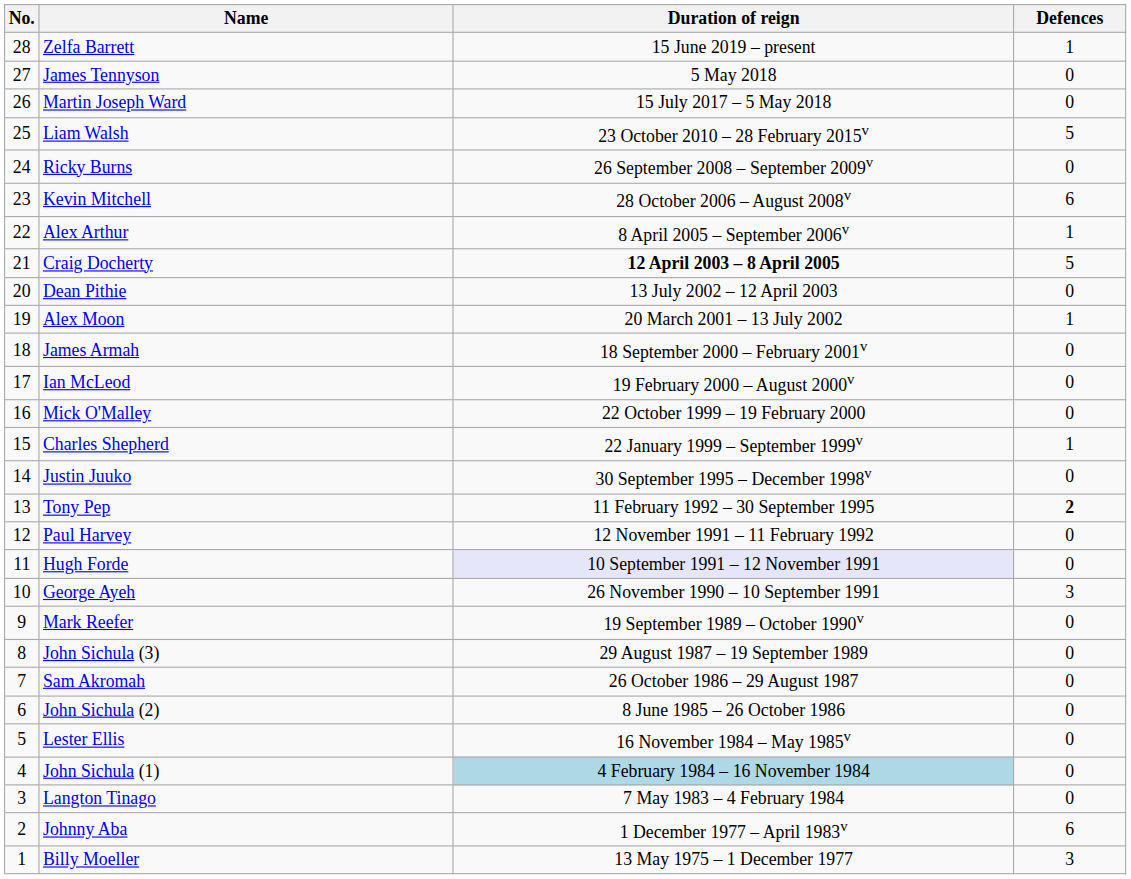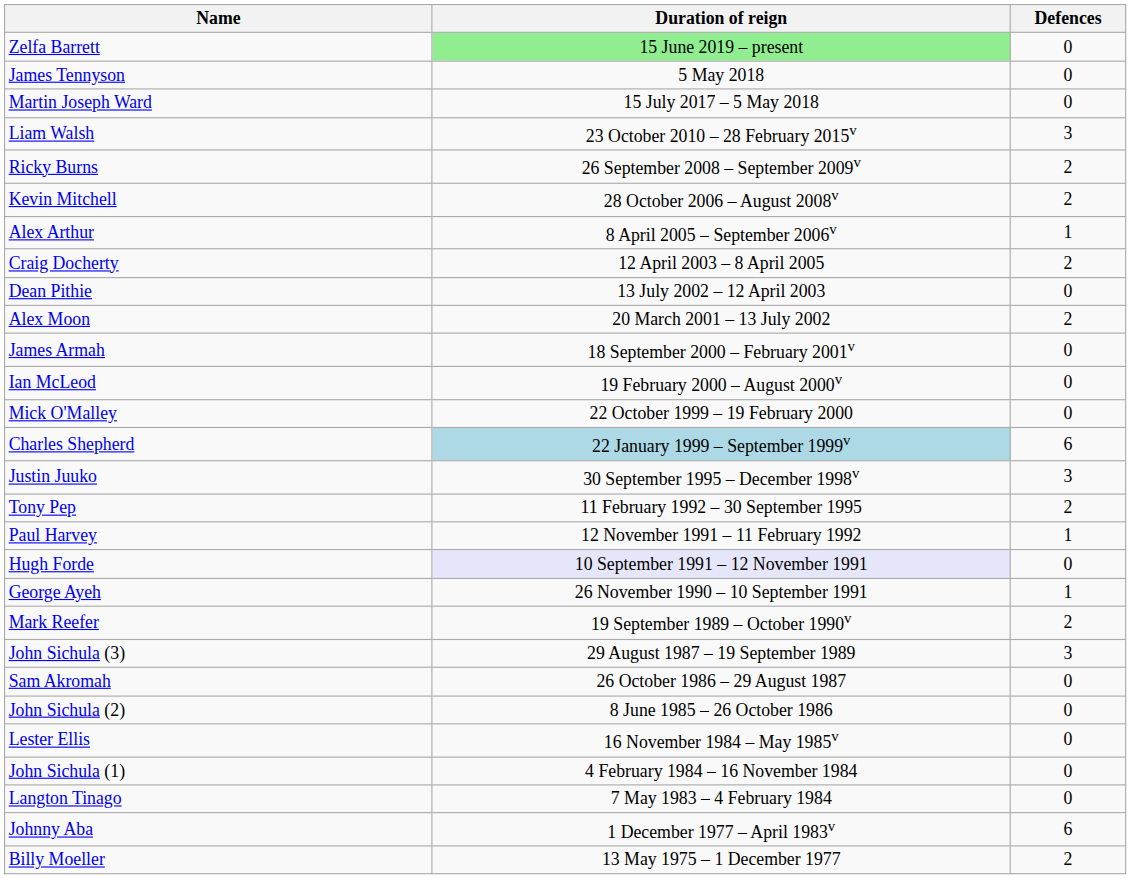- column: No. | 28 | 27 | 26 | 25 | 24 | 23 | 22 | 21 | 20 | 19 | 18 | 17 | 16 | 15 | 14 | 13 | 12 | 11 | 10 | 9 | 8 | 7 | 6 | 5 | 4 | 3 | 2 | 1
Zelfa Barrett | Duration of reign: no background -> lightgreen background
Zelfa Barrett | Defences: 1 -> 0
Liam Walsh | Defences: 5 -> 3
Ricky Burns | Defences: 0 -> 2
Kevin Mitchell | Defences: 6 -> 2
Craig Docherty | Duration of reign: bold -> normal
Craig Docherty | Defences: 5 -> 2
Alex Moon | Defences: 1 -> 2
Charles Shepherd | Duration of reign: no background -> lightblue background
Charles Shepherd | Defences: 1 -> 6
Justin Juuko | Defences: 0 -> 3
Tony Pep | Defences: bold -> normal
Paul Harvey | Defences: 0 -> 1
George Ayeh | Defences: 3 -> 1
Mark Reefer | Defences: 0 -> 2
John Sichula (3) | Defences: 0 -> 3
John Sichula (1) | Duration of reign: lightblue background -> no background
Billy Moeller | Defences: 3 -> 2
